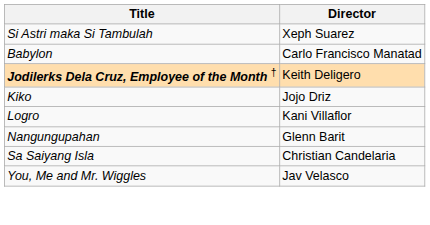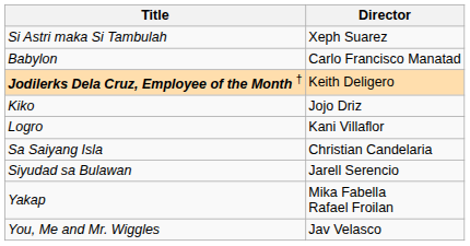- row: Nangungupahan | Glenn Barit
+ row: Siyudad sa Bulawan | Jarell Serencio
+ row: Yakap | Mika Fabella Rafael Froilan
